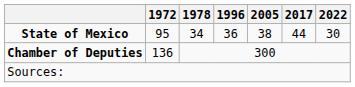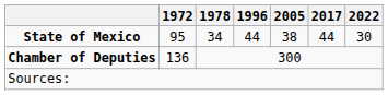State of Mexico | 1996: 36 -> 44
